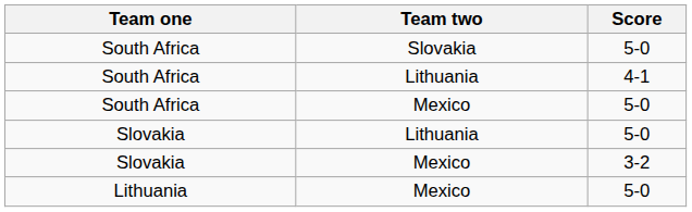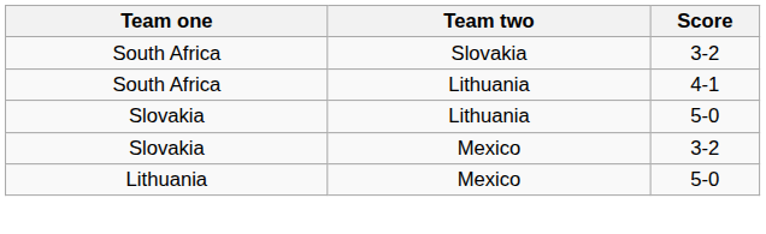South Africa / Slovakia | Score: 5-0 -> 3-2
- row: South Africa | Mexico | 5-0
